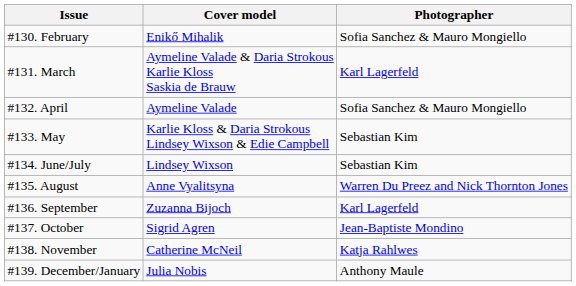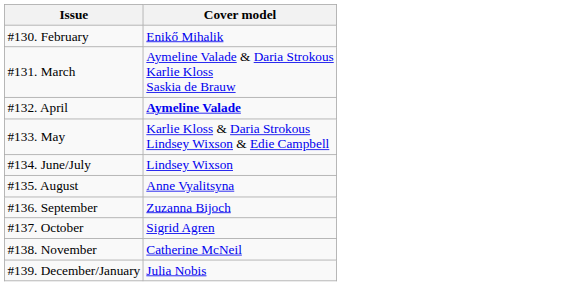- column: Photographer | Sofia Sanchez & Mauro Mongiello | Karl Lagerfeld | Sofia Sanchez & Mauro Mongiello | Sebastian Kim | Sebastian Kim | Warren Du Preez and Nick Thornton Jones | Karl Lagerfeld | Jean-Baptiste Mondino | Katja Rahlwes | Anthony Maule
#132. April | Cover model: normal -> bold
